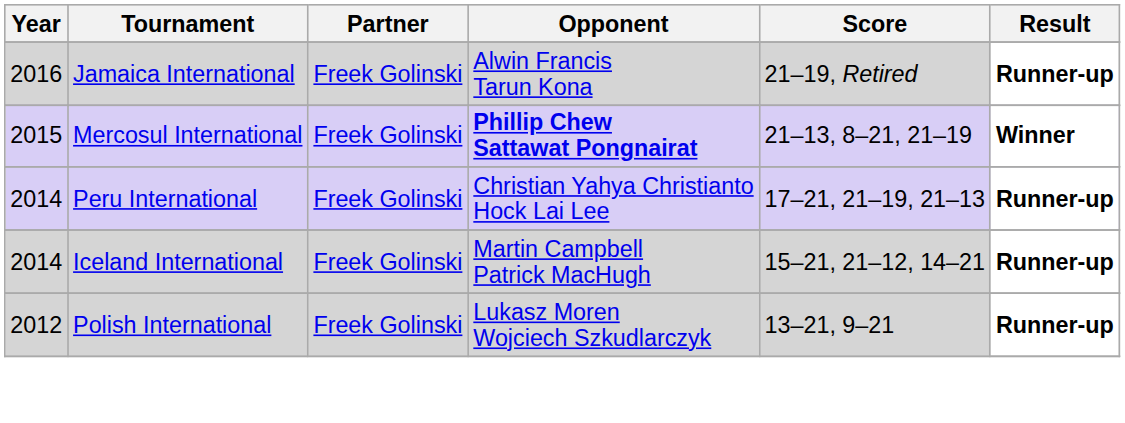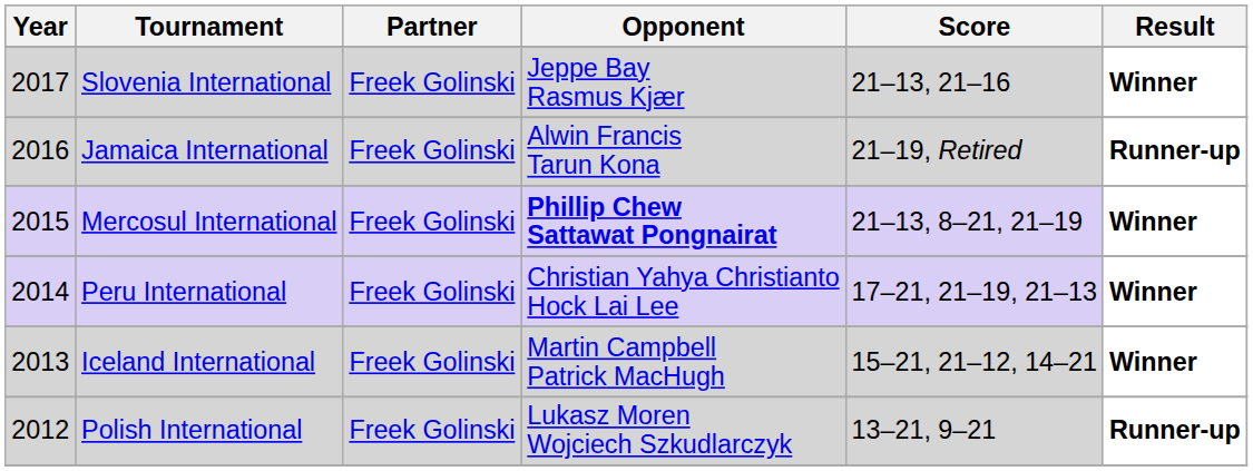+ row: 2017 | Slovenia International | Freek Golinski | Jeppe Bay Rasmus Kjær | 21–13, 21–16 | Winner
Peru International | Result: Runner-up -> Winner
Iceland International | Year: 2014 -> 2013
Iceland International | Result: Runner-up -> Winner
